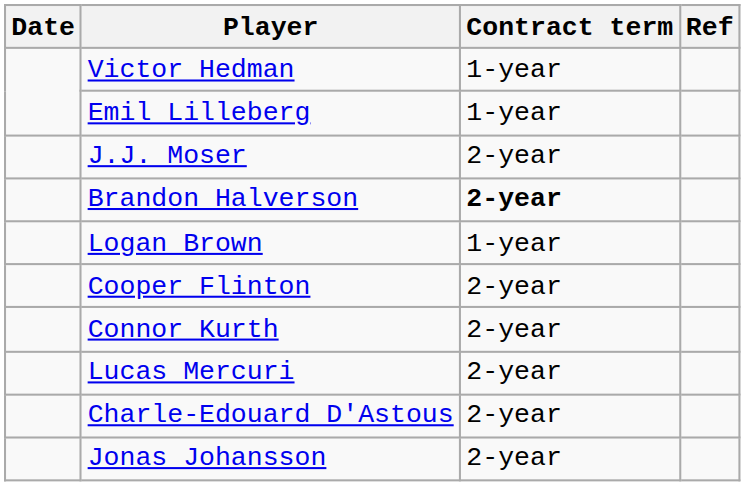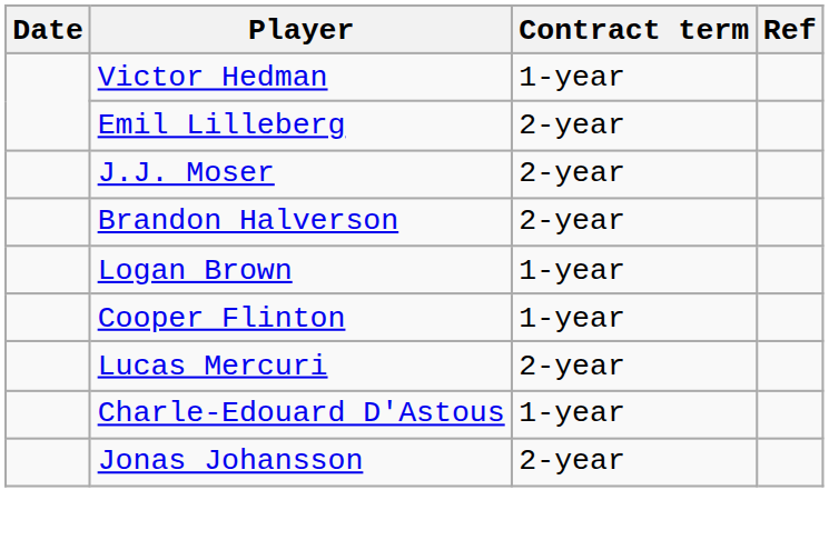Emil Lilleberg | Contract term: 1-year -> 2-year
Brandon Halverson | Contract term: bold -> normal
Cooper Flinton | Contract term: 2-year -> 1-year
- row: Connor Kurth | 2-year
Charle-Edouard D'Astous | Contract term: 2-year -> 1-year
